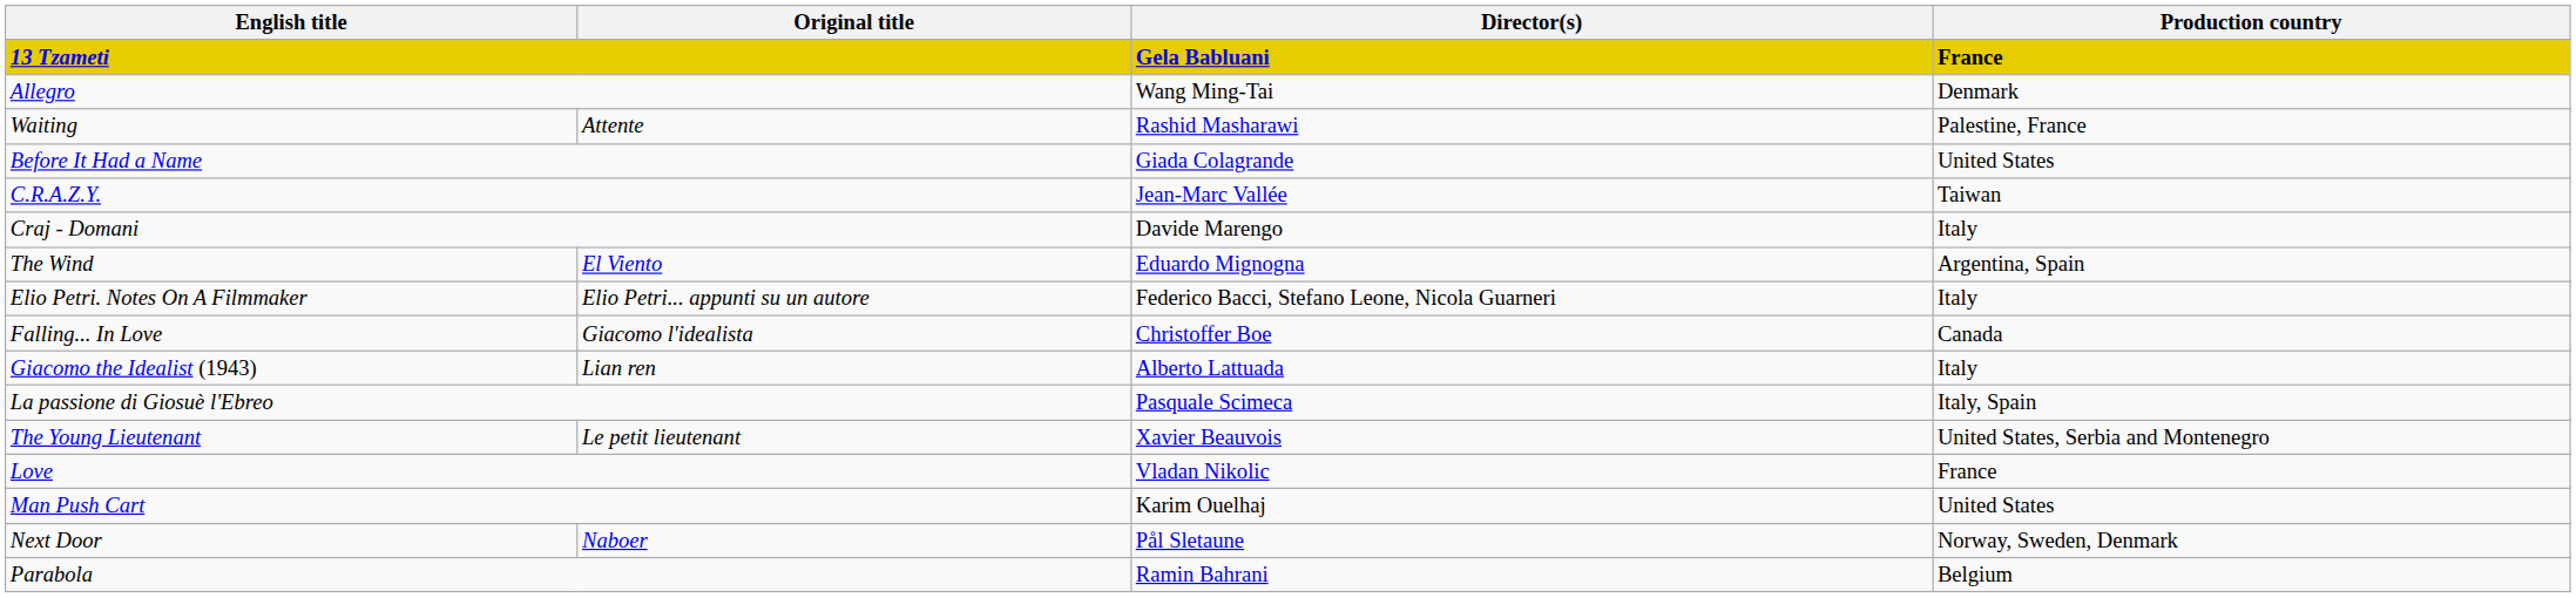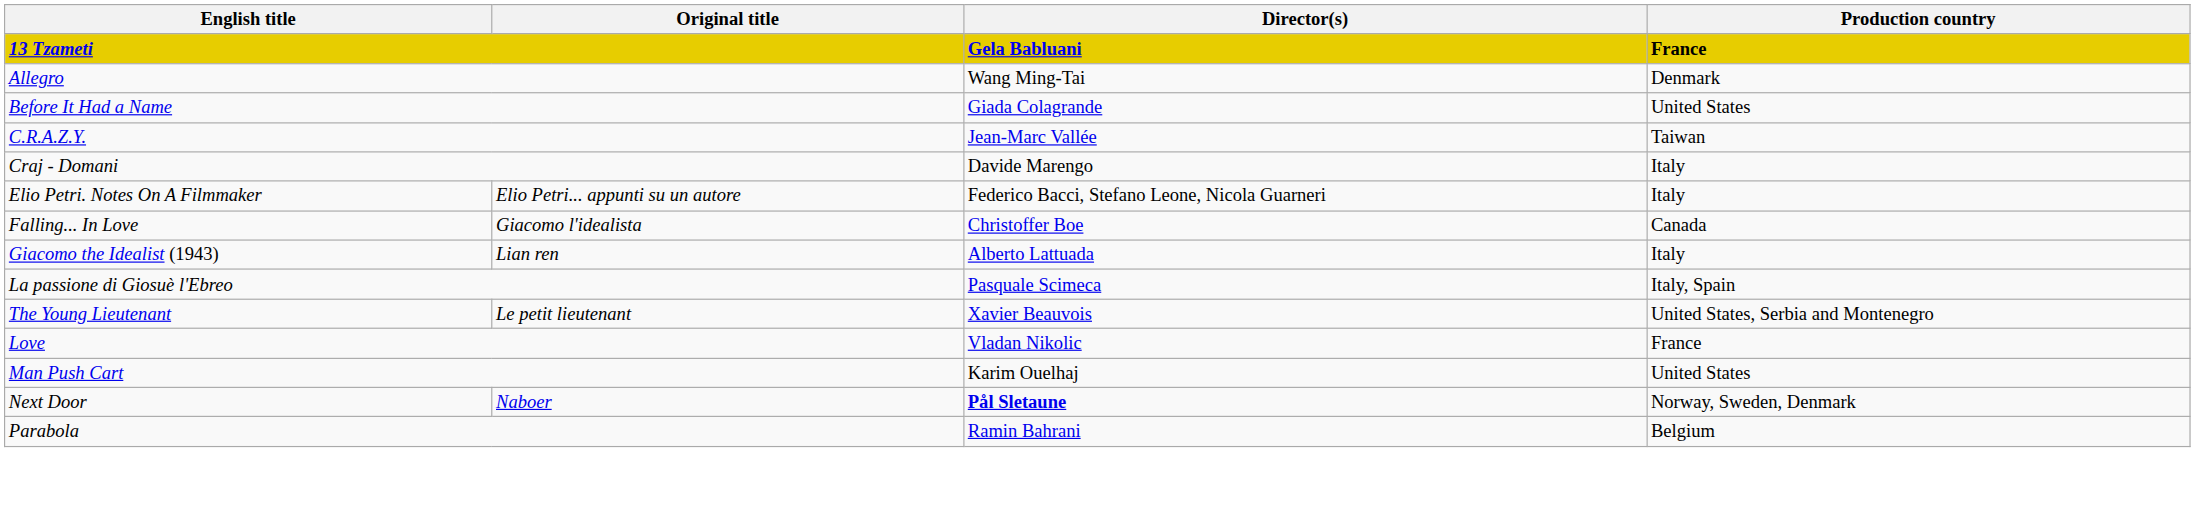- row: Waiting | Attente | Rashid Masharawi | Palestine, France
- row: The Wind | El Viento | Eduardo Mignogna | Argentina, Spain
Next Door | Director(s): normal -> bold
